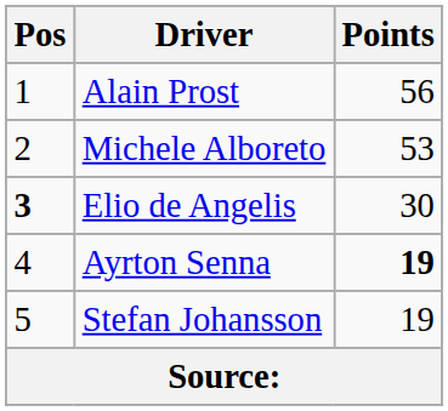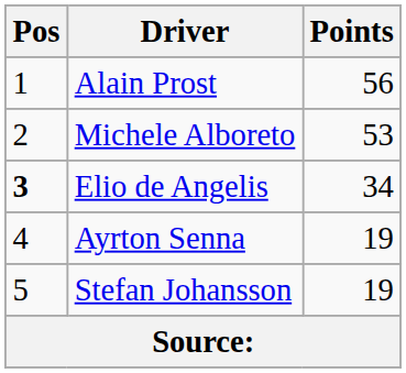Elio de Angelis | Points: 30 -> 34
Ayrton Senna | Points: bold -> normal
